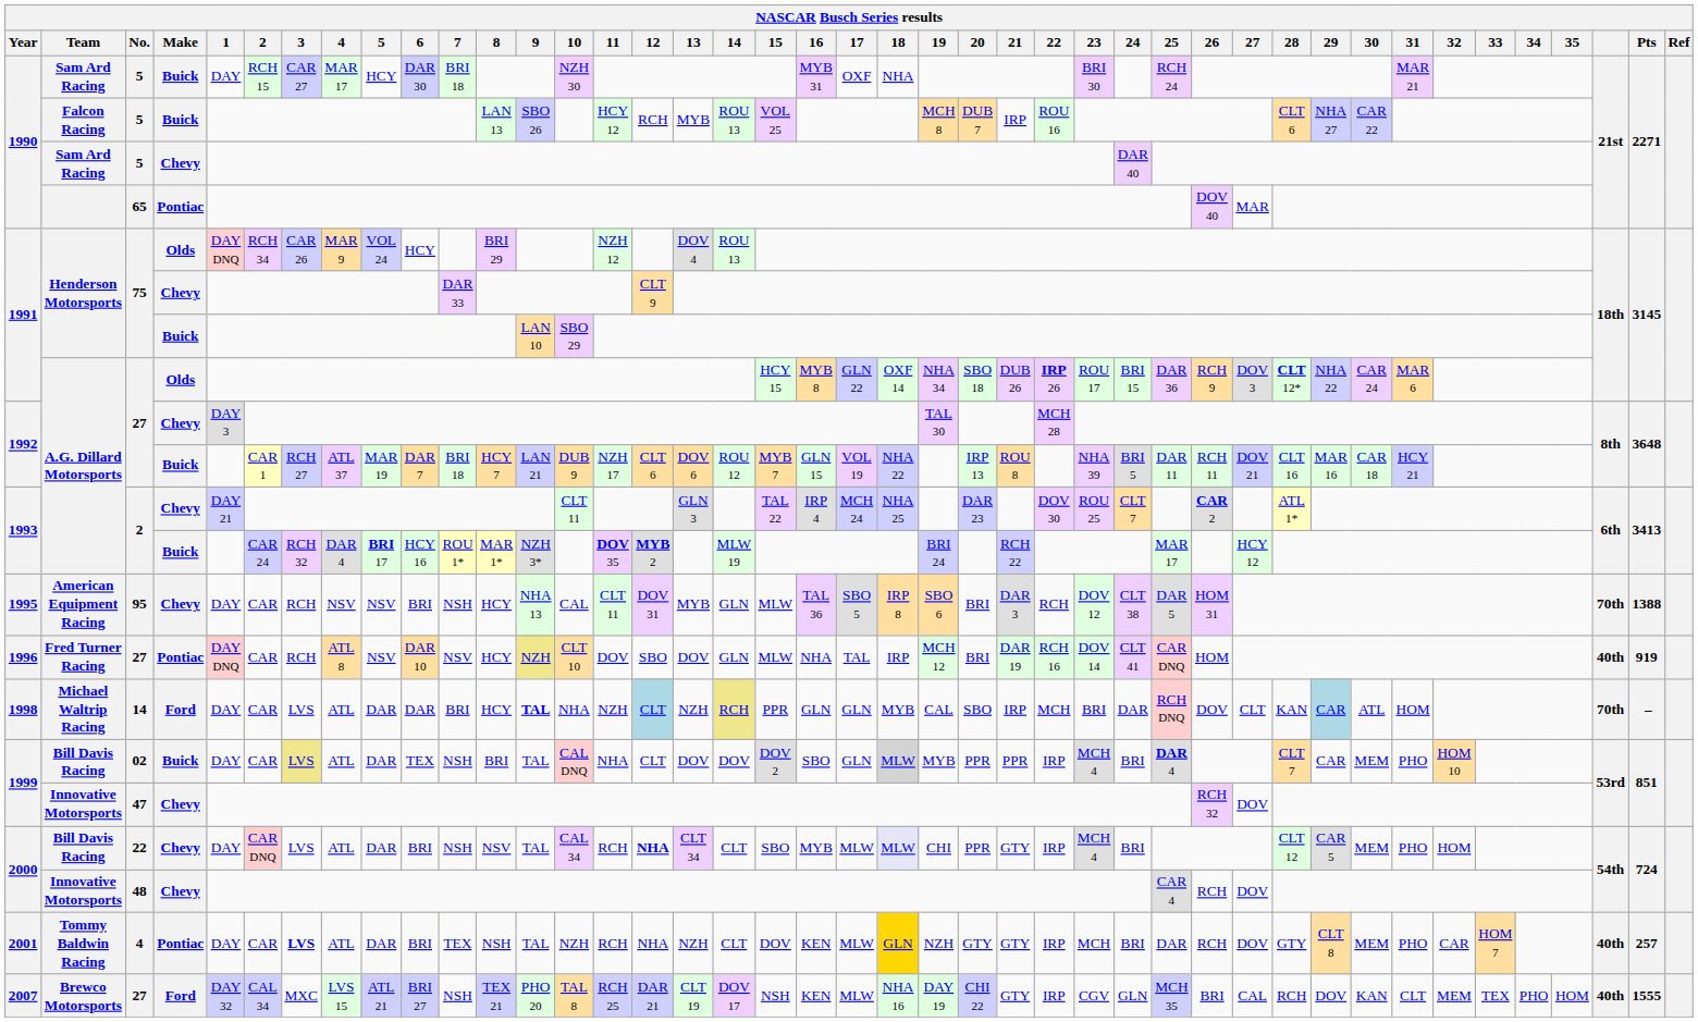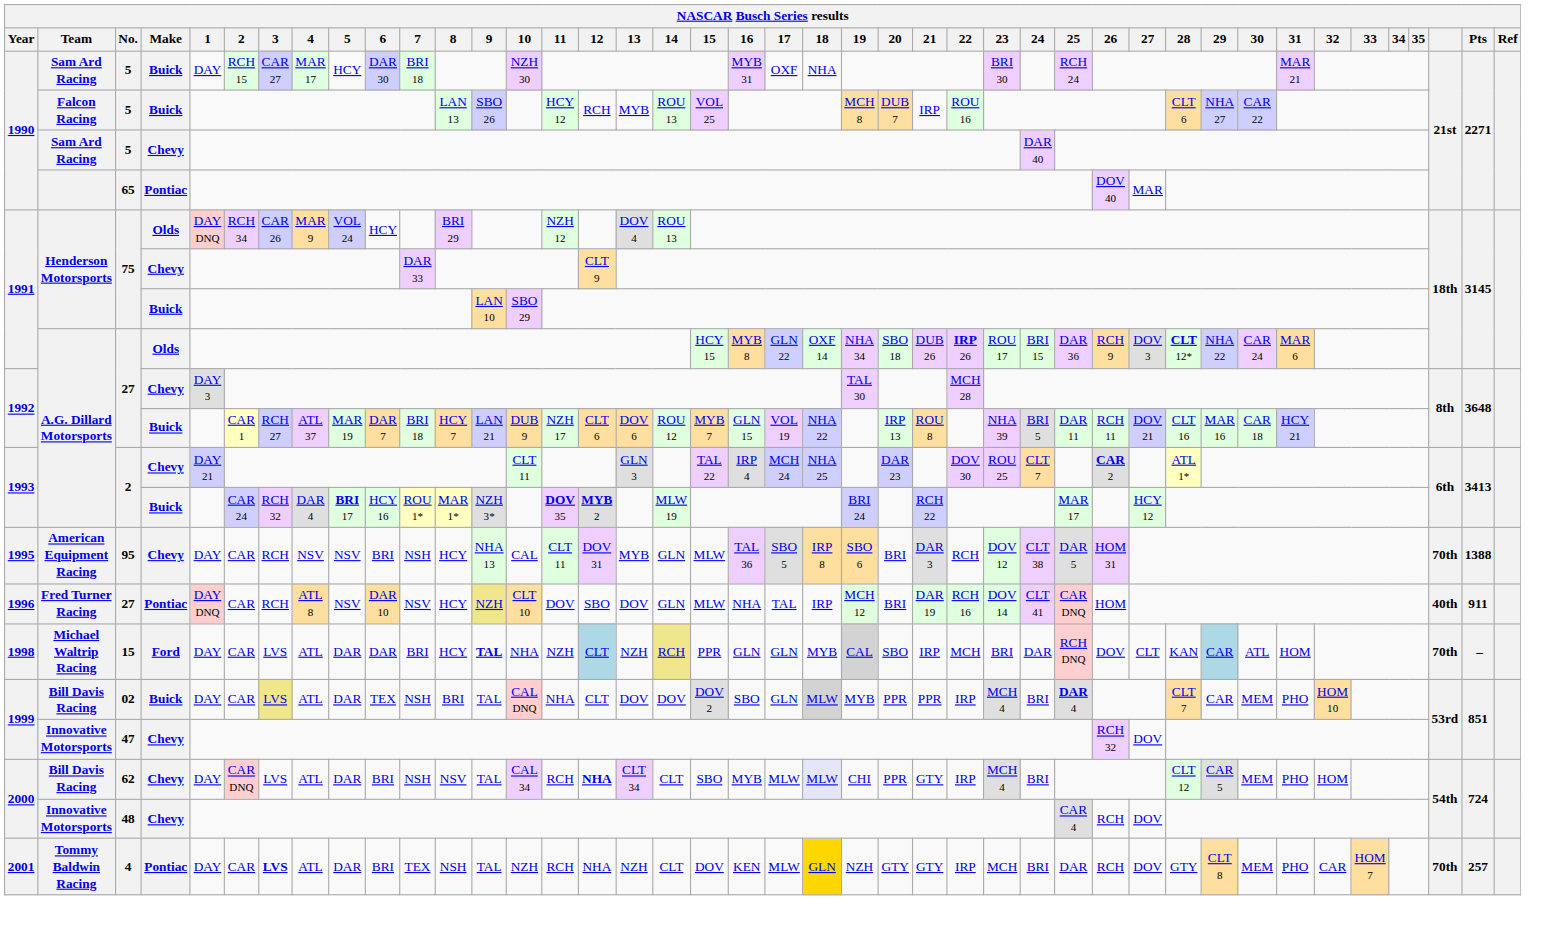Fred Turner Racing | Pts: 919 -> 911
Michael Waltrip Racing | No.: 14 -> 15
Michael Waltrip Racing | 19: no background -> lightgrey background
2000 / Bill Davis Racing | No.: 22 -> 62
Tommy Baldwin Racing | column 40: 40th -> 70th
- row: 2007 | Brewco Motorsports | 27 | Ford | DAY 32 | CAL 34 | MXC | LVS 15 | ATL 21 | BRI 27 | NSH | TEX 21 | PHO 20 | TAL 8 | RCH 25 | DAR 21 | CLT 19 | DOV 17 | NSH | KEN | MLW | NHA 16 | DAY 19 | CHI 22 | GTY | IRP | CGV | GLN | MCH 35 | BRI | CAL | RCH | DOV | KAN | CLT | MEM | TEX | PHO | HOM | 40th | 1555
